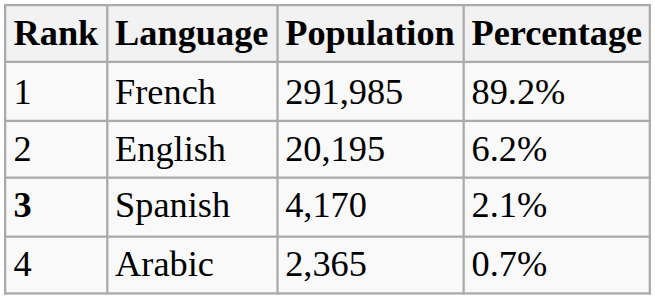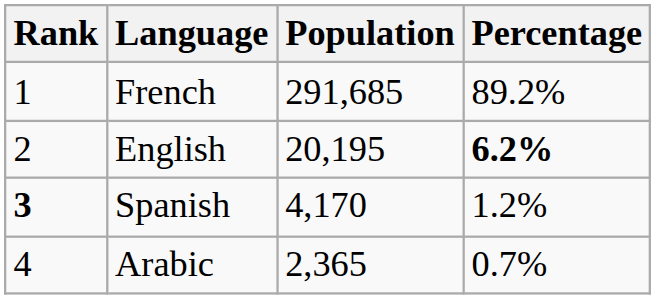French | Population: 291,985 -> 291,685
English | Percentage: normal -> bold
Spanish | Percentage: 2.1% -> 1.2%
